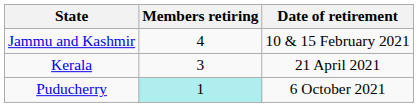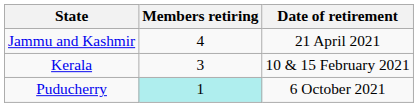Jammu and Kashmir | Date of retirement: 10 & 15 February 2021 -> 21 April 2021
Kerala | Date of retirement: 21 April 2021 -> 10 & 15 February 2021
